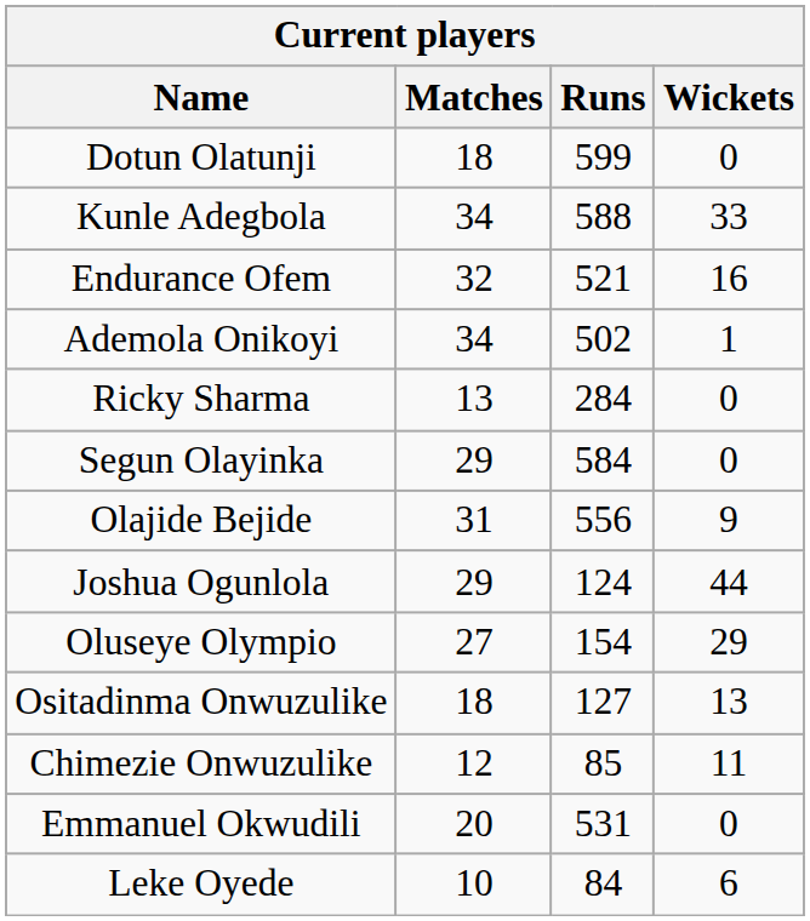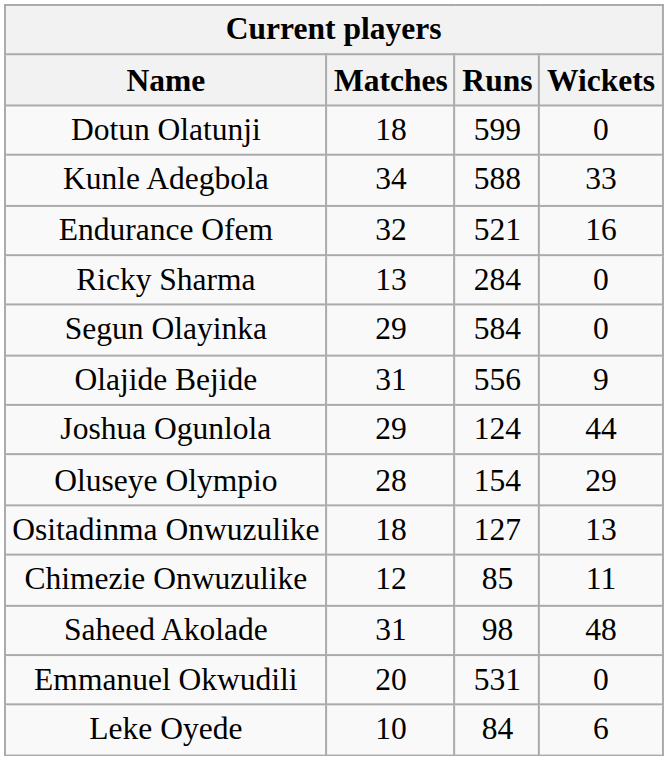- row: Ademola Onikoyi | 34 | 502 | 1
Oluseye Olympio | Matches: 27 -> 28
+ row: Saheed Akolade | 31 | 98 | 48
